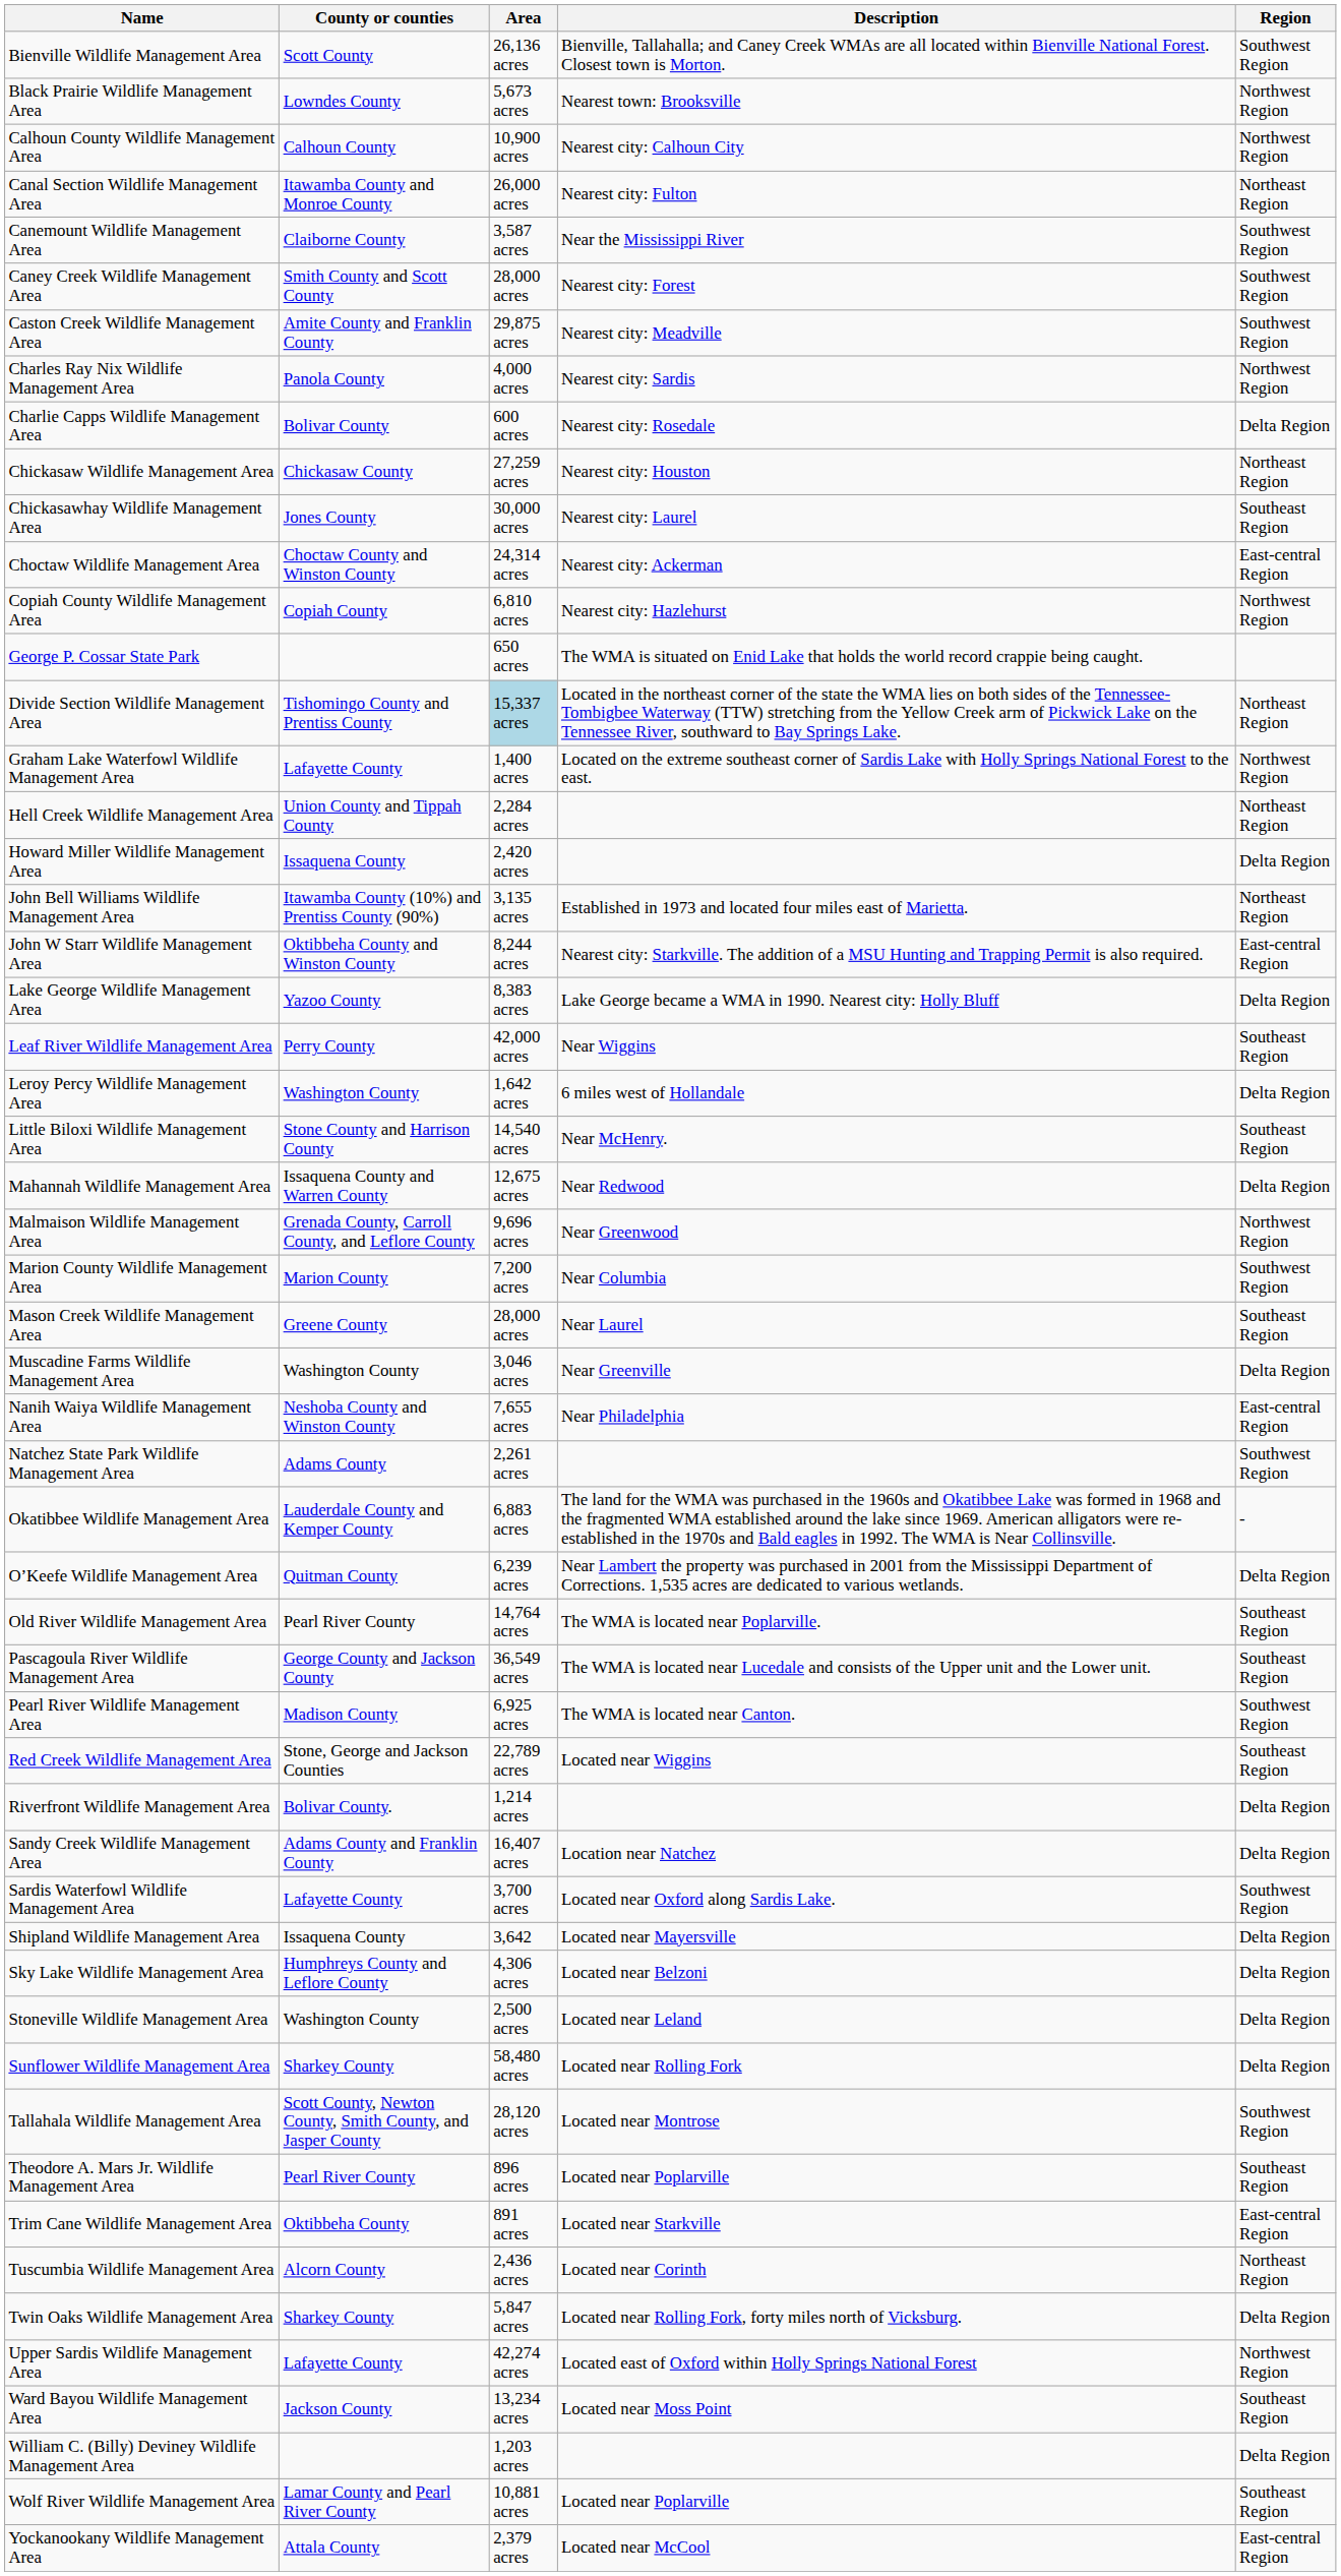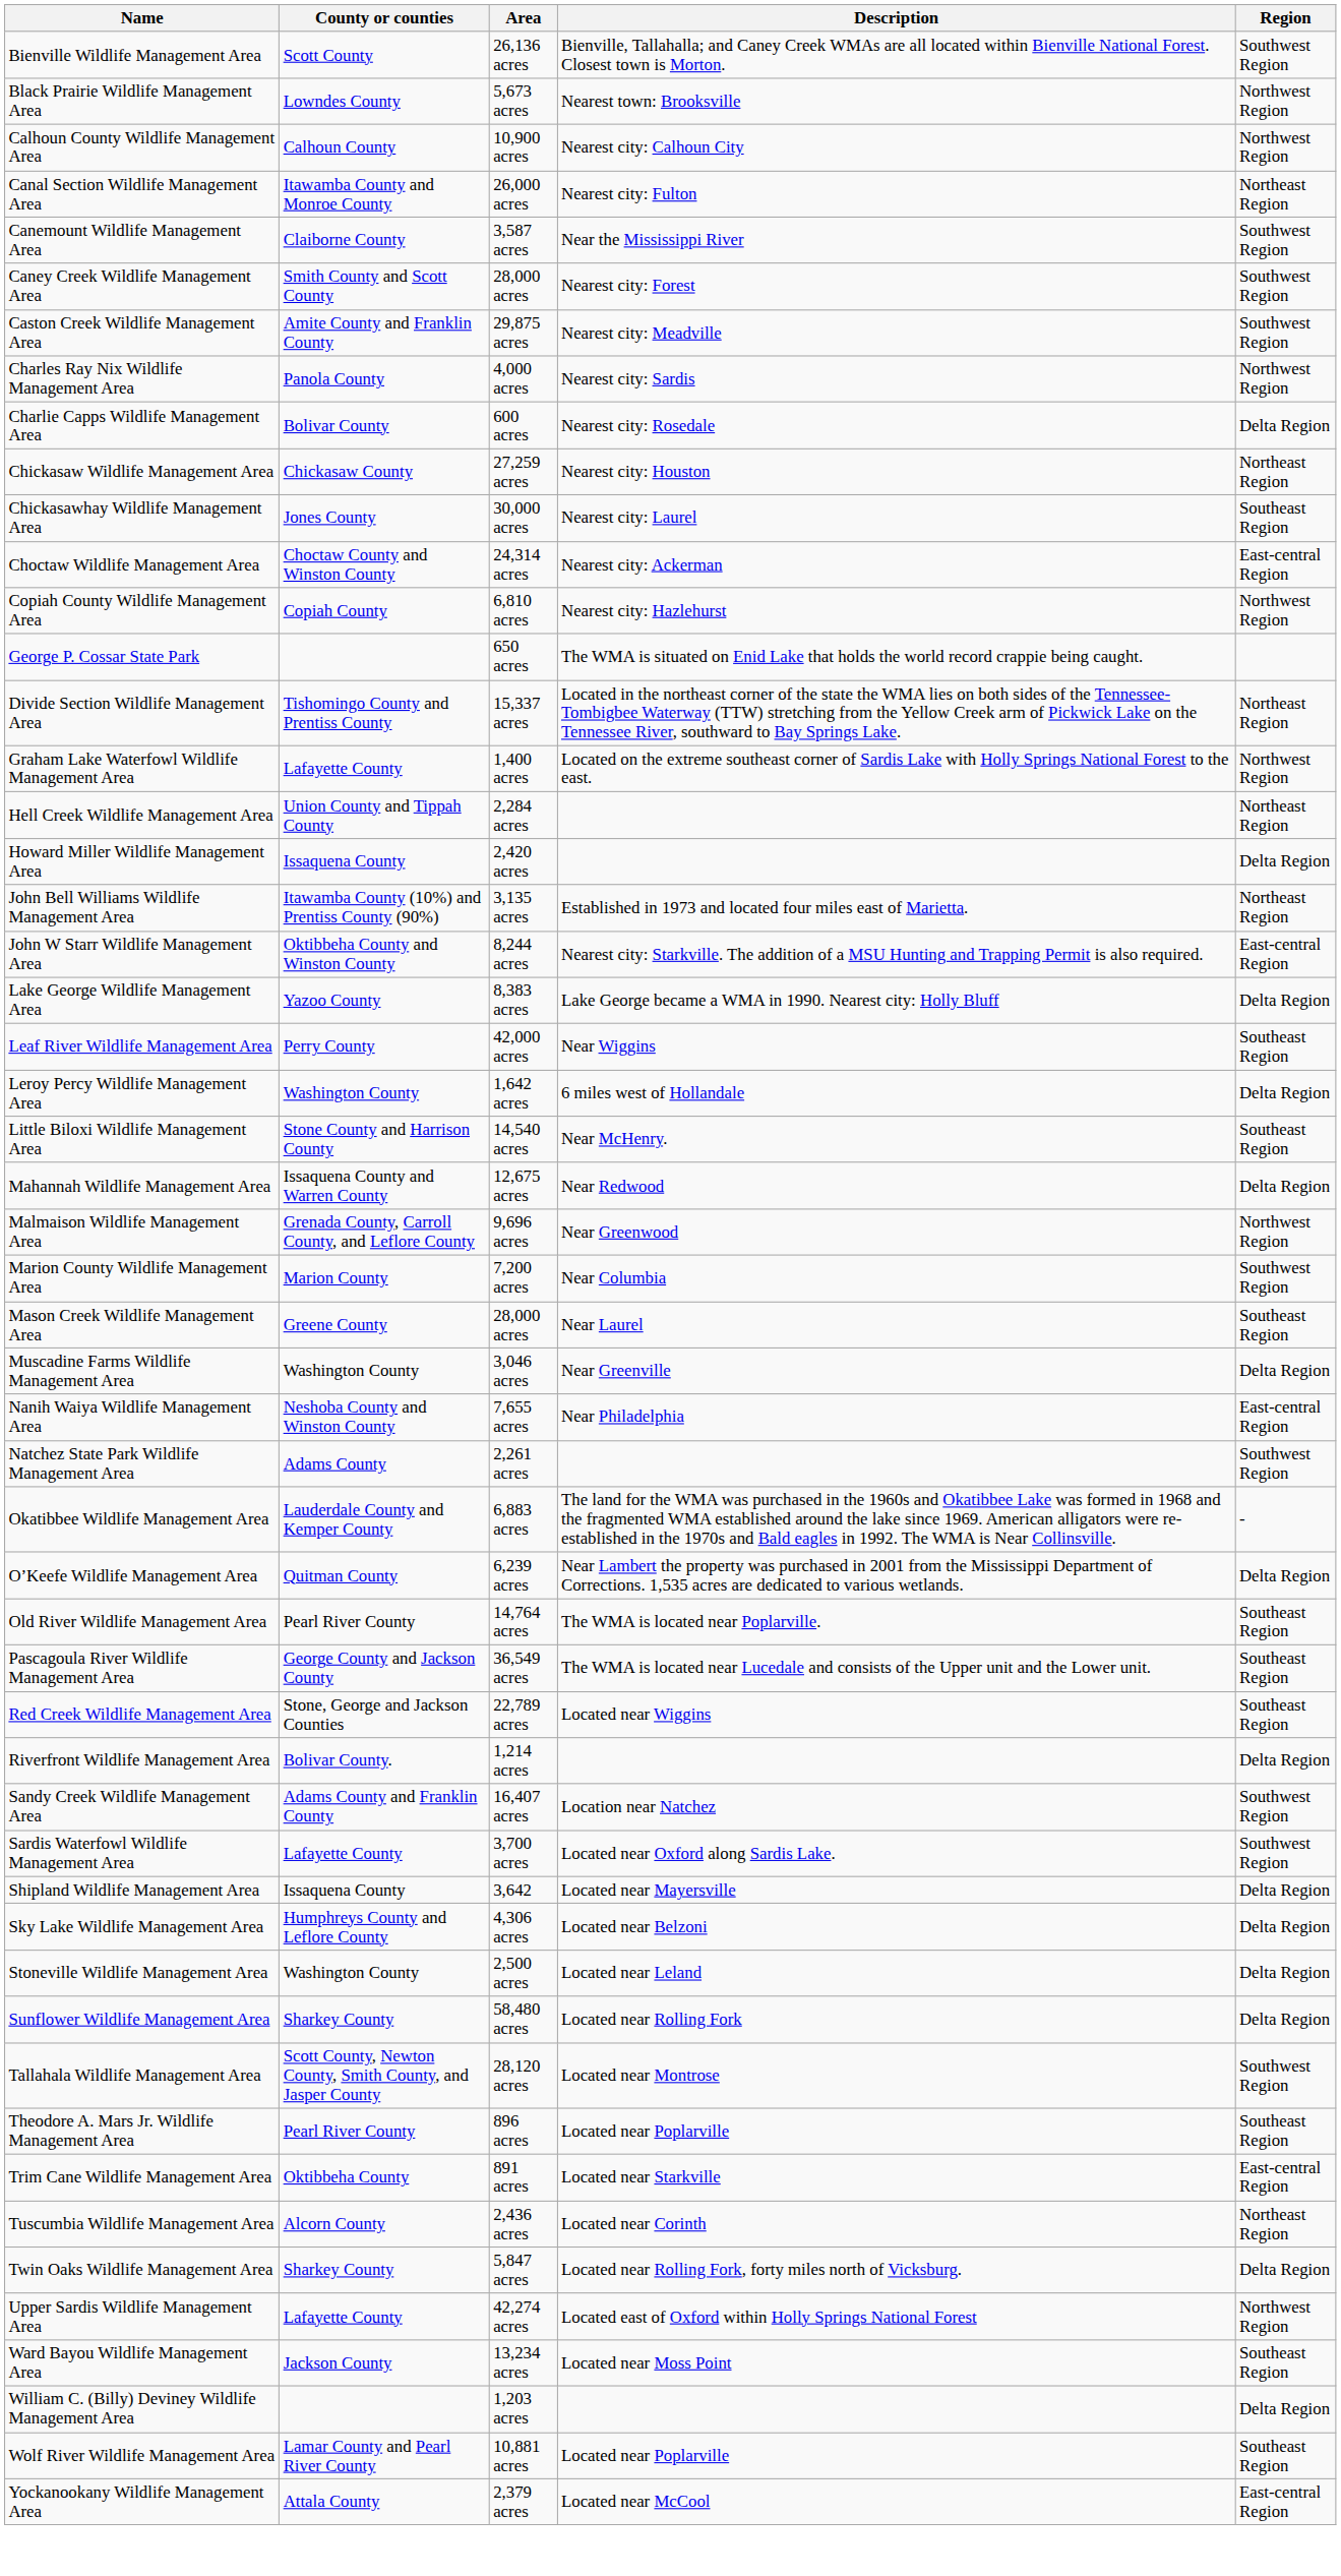Divide Section Wildlife Management Area | Area: lightblue background -> no background
- row: Pearl River Wildlife Management Area | Madison County | 6,925 acres | The WMA is located near Canton. | Southwest Region
Sandy Creek Wildlife Management Area | Region: Delta Region -> Southwest Region
